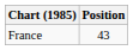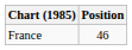France | Position: 43 -> 46
